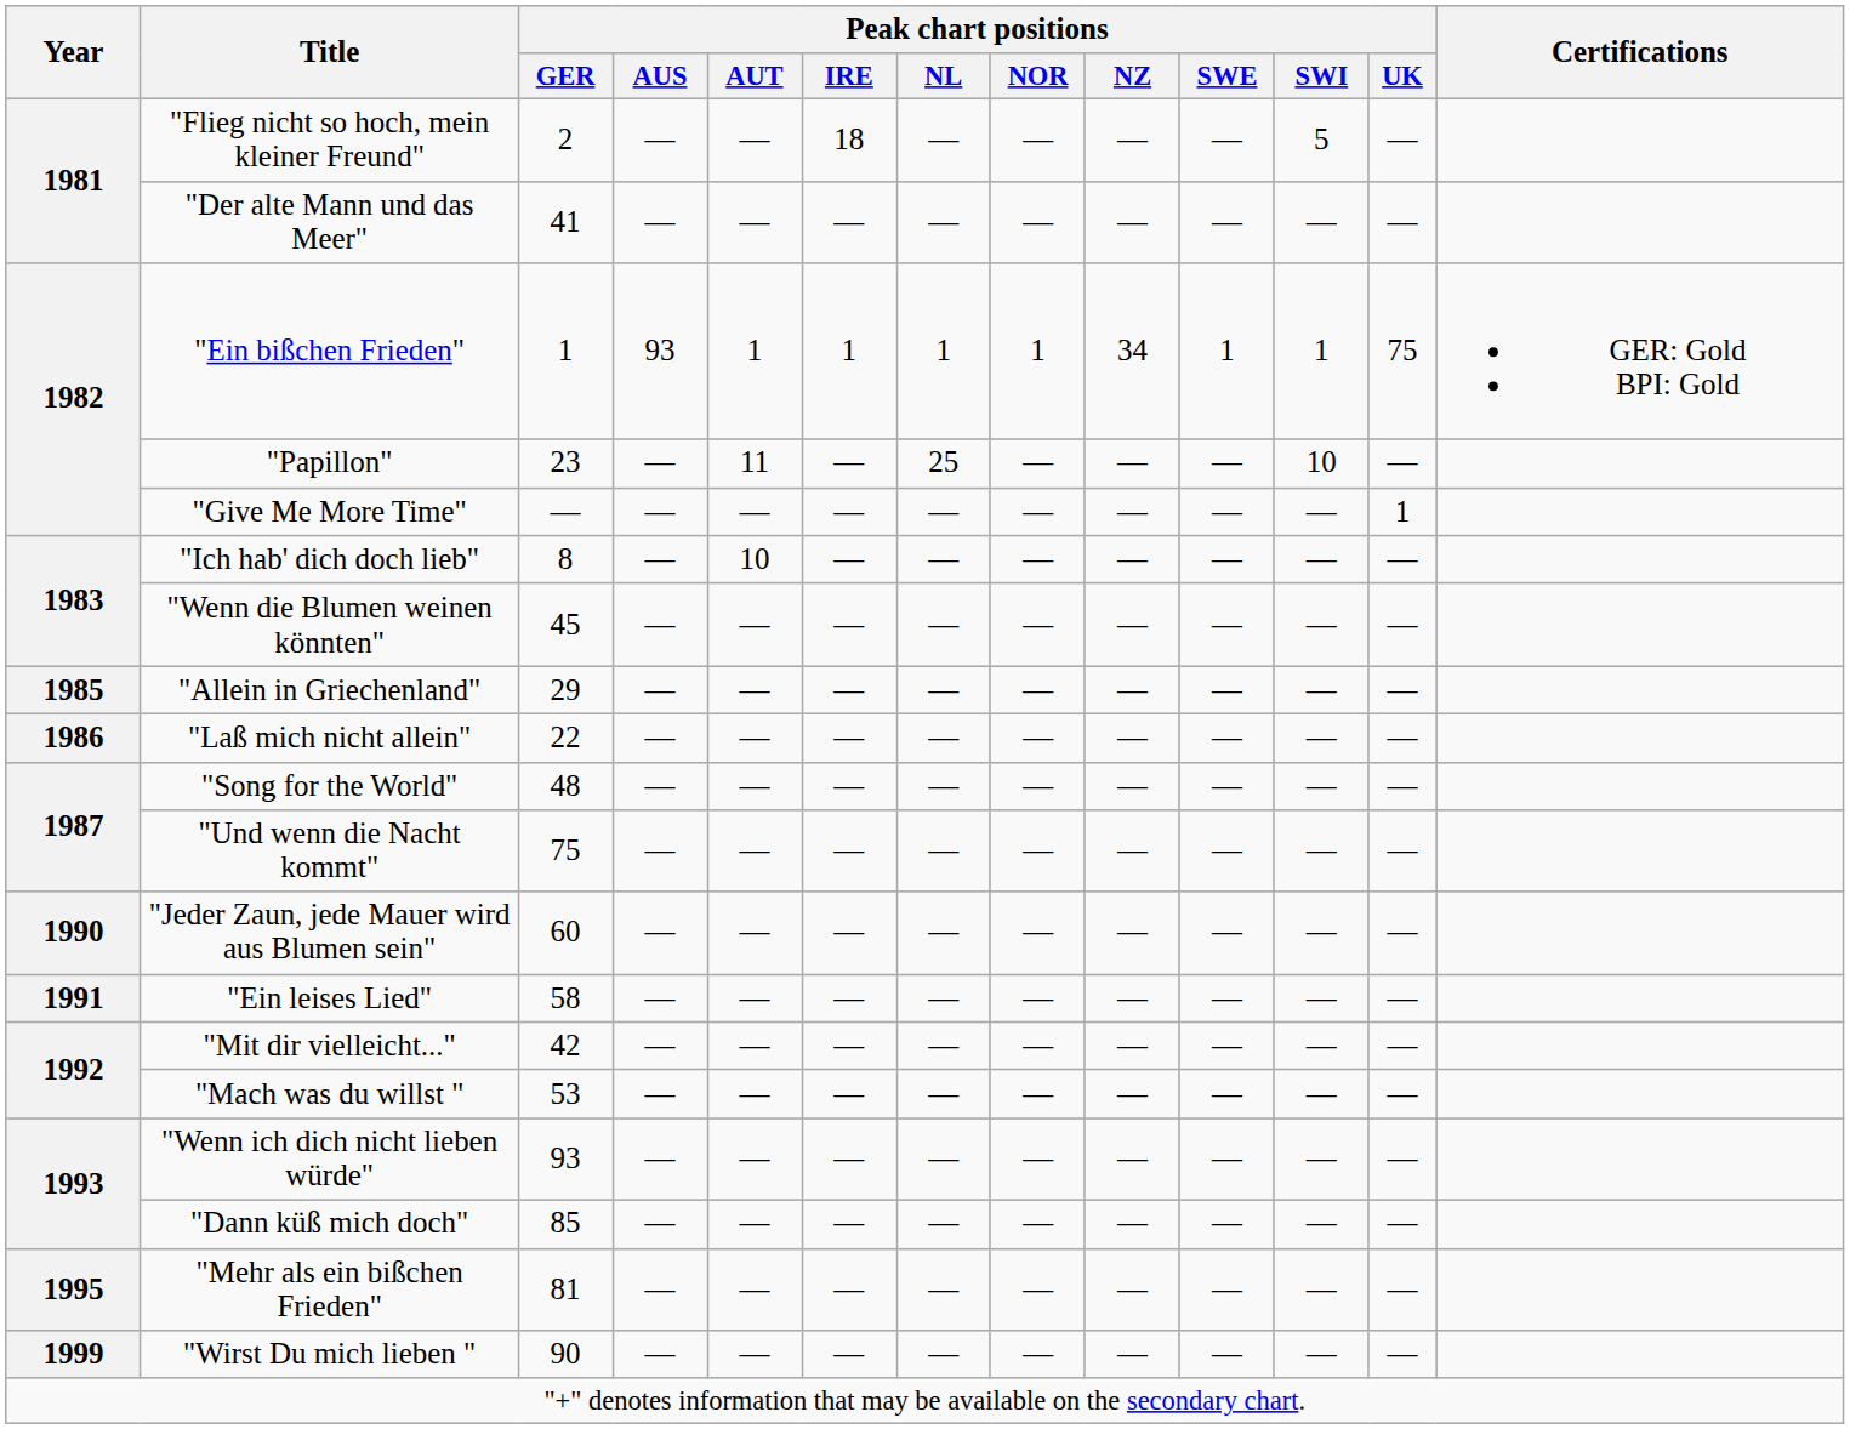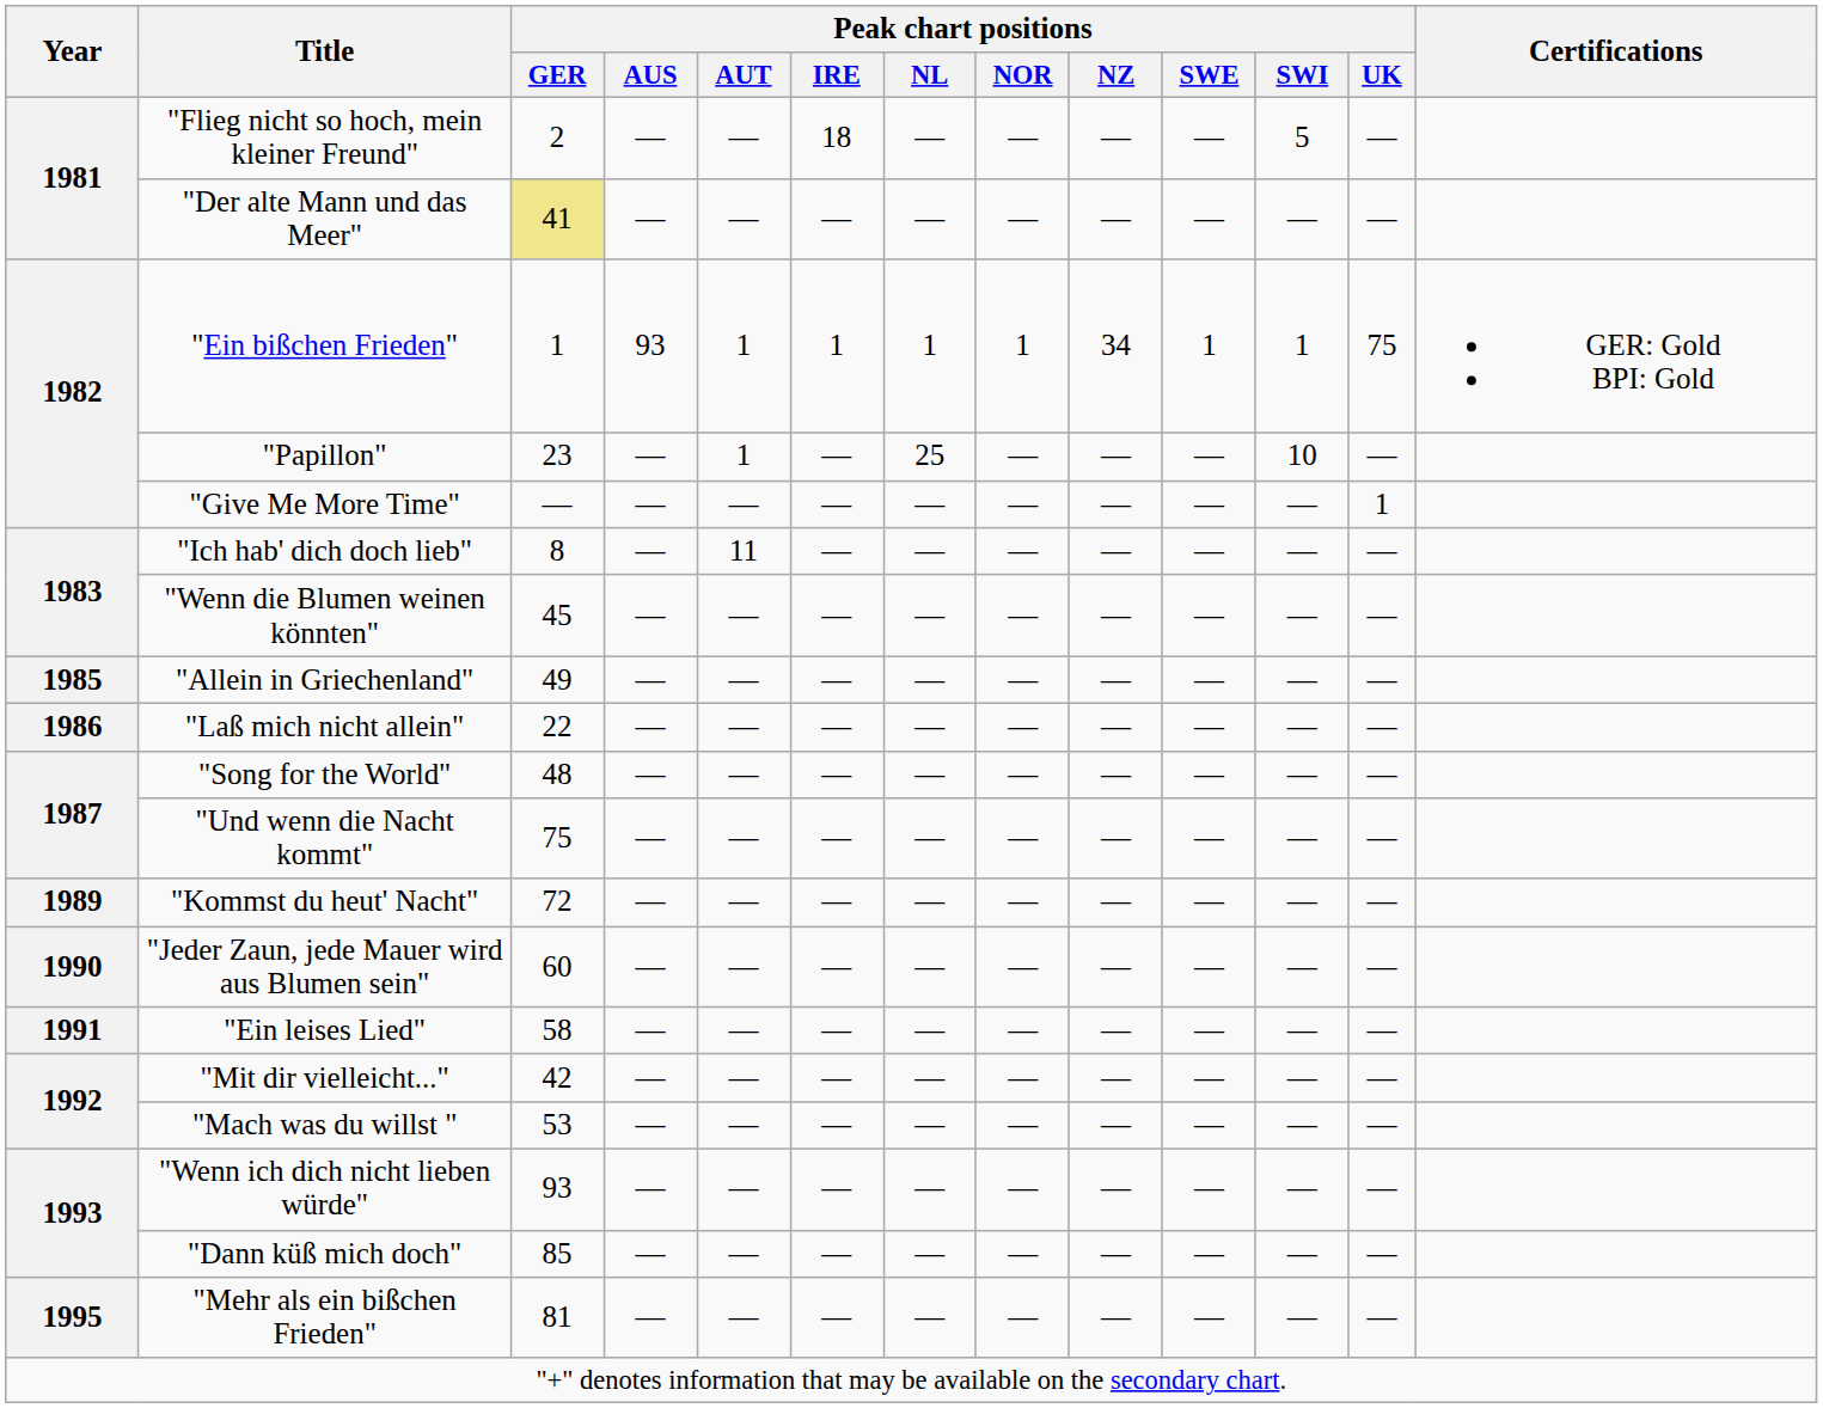"Der alte Mann und das Meer" | Peak chart positions / GER: no background -> khaki background
"Papillon" | Peak chart positions / AUT: 11 -> 1
"Ich hab' dich doch lieb" | Peak chart positions / AUT: 10 -> 11
"Allein in Griechenland" | Peak chart positions / GER: 29 -> 49
+ row: 1989 | "Kommst du heut' Nacht" | 72 | — | — | — | — | — | — | — | — | —
- row: 1999 | "Wirst Du mich lieben " | 90 | — | — | — | — | — | — | — | — | —
